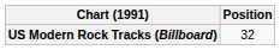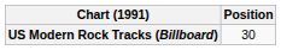US Modern Rock Tracks (Billboard) | Position: 32 -> 30
